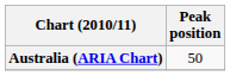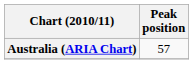Australia (ARIA Chart) | Peak position: 50 -> 57
